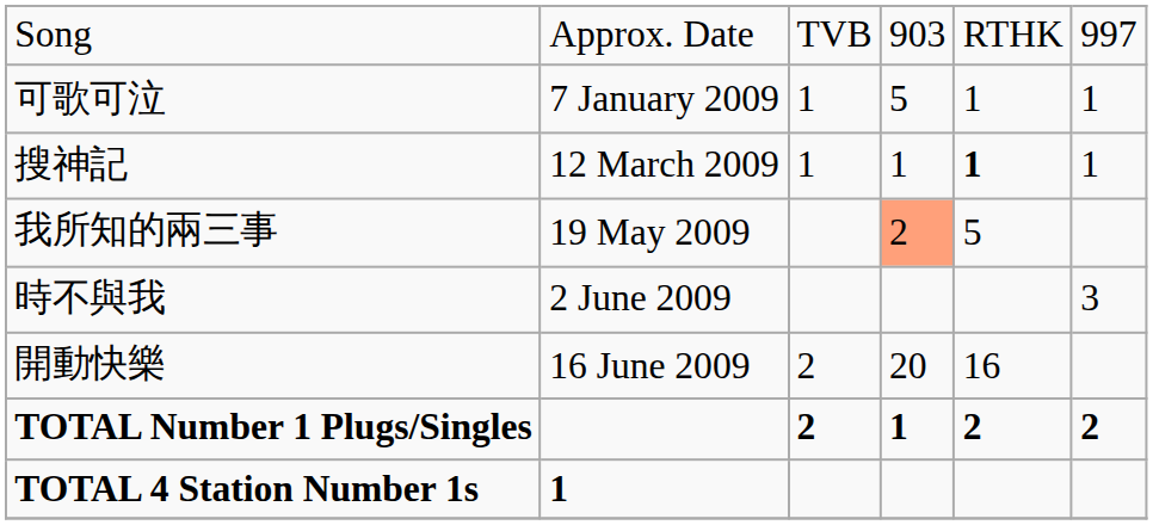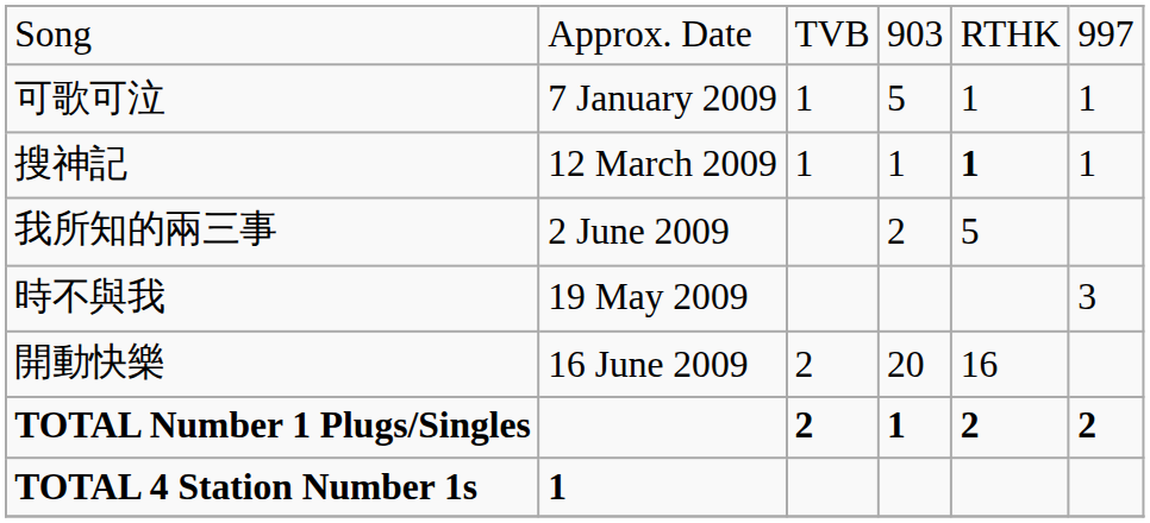我所知的兩三事 | column 2: 19 May 2009 -> 2 June 2009
我所知的兩三事 | column 4: lightsalmon background -> no background
時不與我 | column 2: 2 June 2009 -> 19 May 2009
